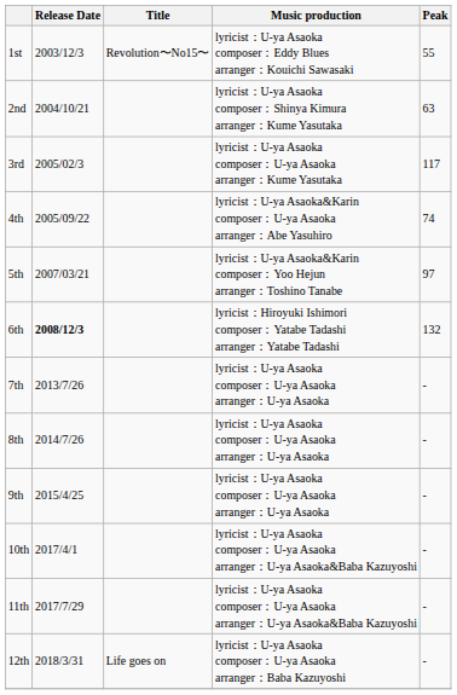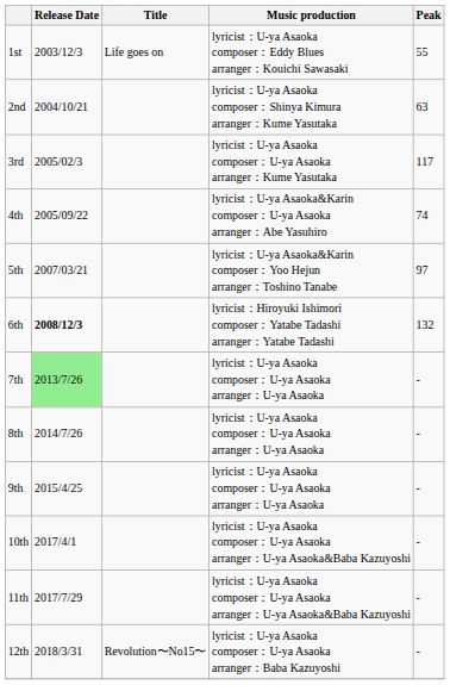1st | Title: Revolution〜No15〜 -> Life goes on
7th | Release Date: no background -> lightgreen background
12th | Title: Life goes on -> Revolution〜No15〜
